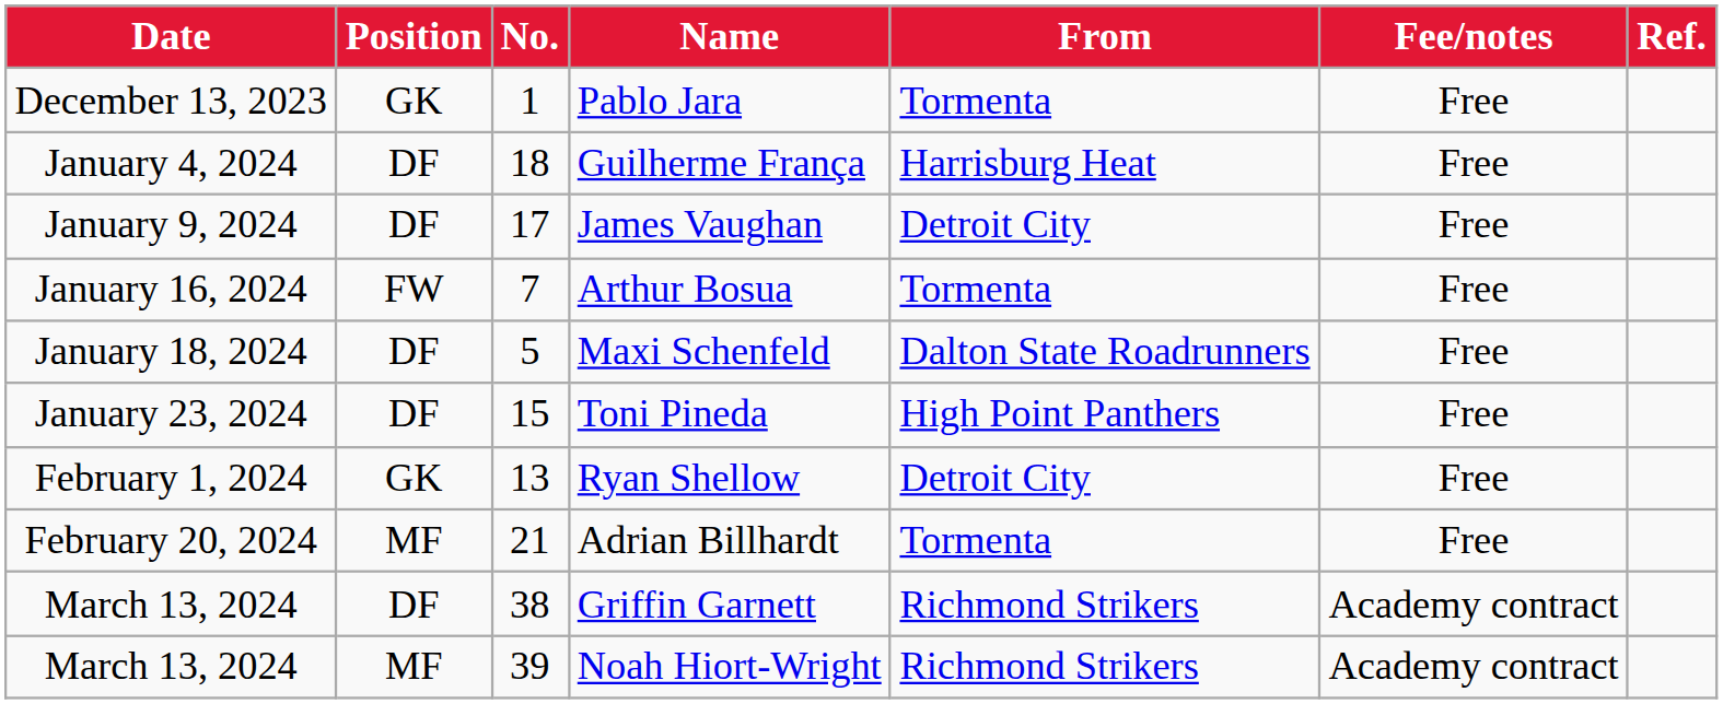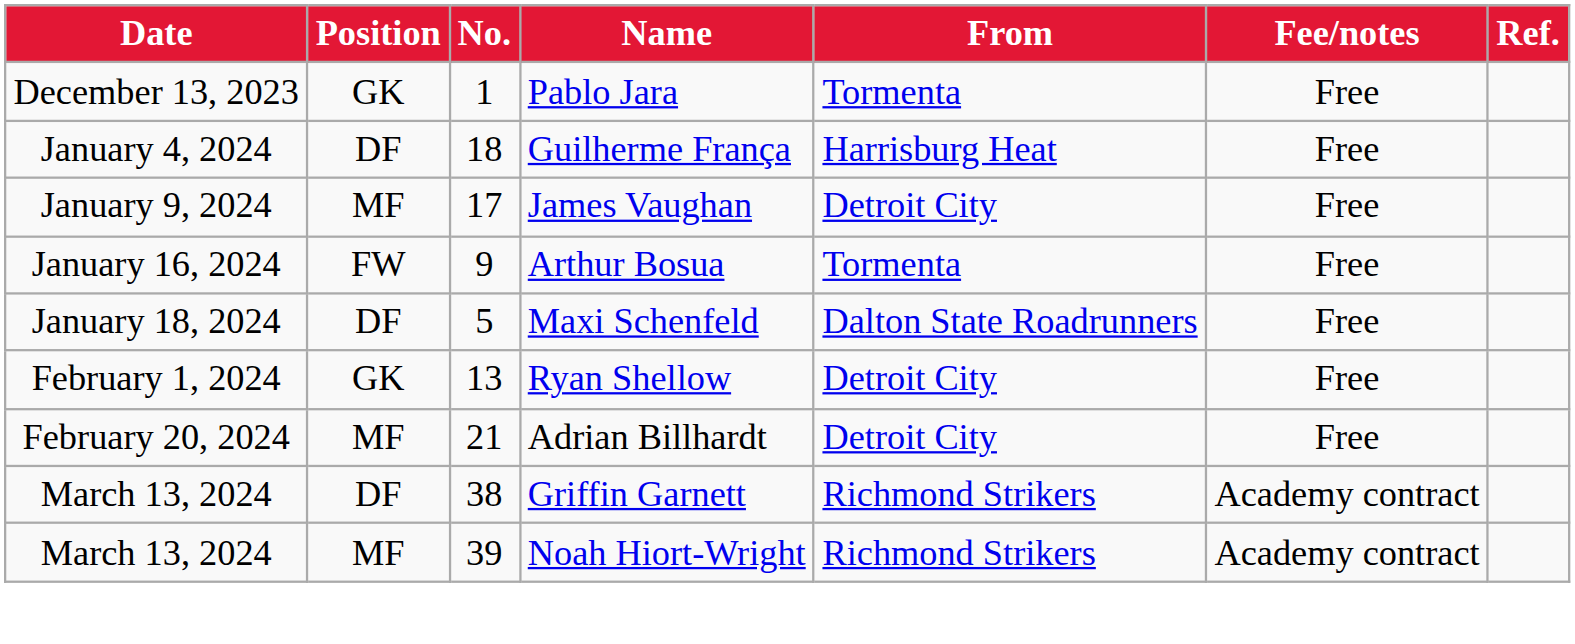James Vaughan | Position: DF -> MF
Arthur Bosua | No.: 7 -> 9
- row: January 23, 2024 | DF | 15 | Toni Pineda | High Point Panthers | Free
Adrian Billhardt | From: Tormenta -> Detroit City
